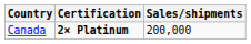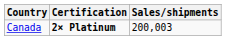Canada | Sales/shipments: 200,000 -> 200,003
